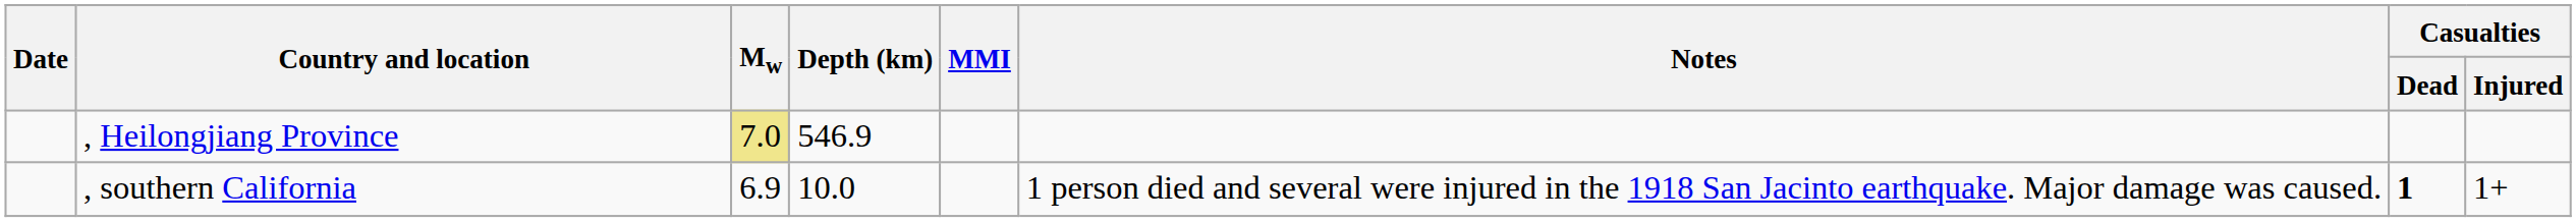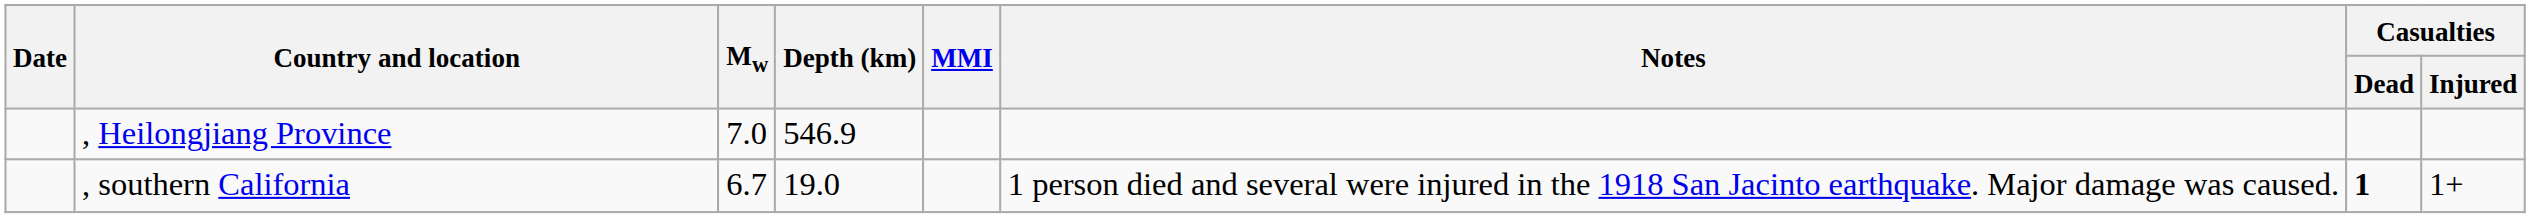, Heilongjiang Province | Mw: khaki background -> no background
, southern California | Mw: 6.9 -> 6.7
, southern California | Depth (km): 10.0 -> 19.0
